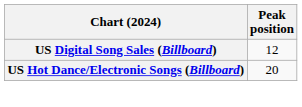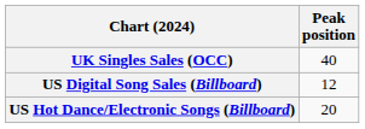+ row: UK Singles Sales (OCC) | 40
